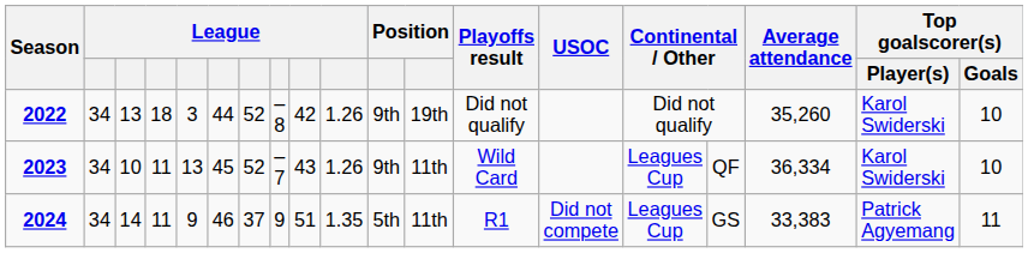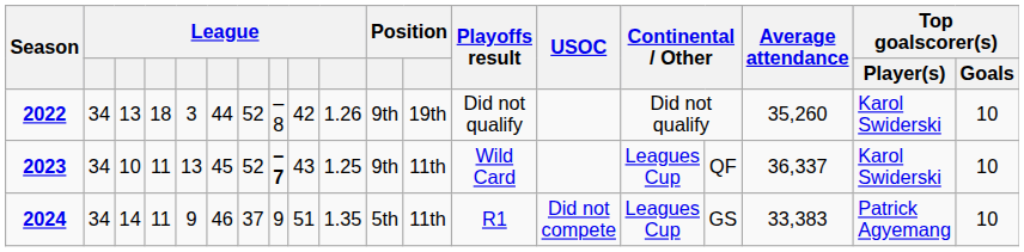2023 | column 8: normal -> bold
2023 | column 10: 1.26 -> 1.25
2023 | Average attendance: 36,334 -> 36,337
2024 | Top goalscorer(s) / Goals: 11 -> 10
